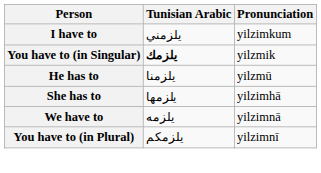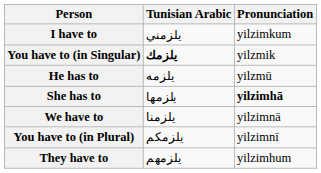He has to | Tunisian Arabic: يلزمنا -> يلزمه
She has to | Pronunciation: normal -> bold
We have to | Tunisian Arabic: يلزمه -> يلزمنا
+ row: They have to | يلزمهم | yilzimhum
